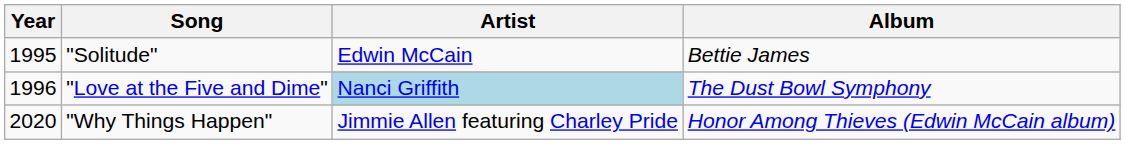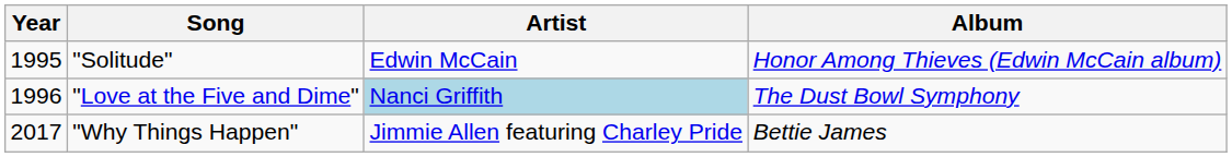"Solitude" | Album: Bettie James -> Honor Among Thieves (Edwin McCain album)
"Why Things Happen" | Year: 2020 -> 2017
"Why Things Happen" | Album: Honor Among Thieves (Edwin McCain album) -> Bettie James
